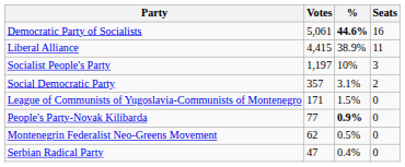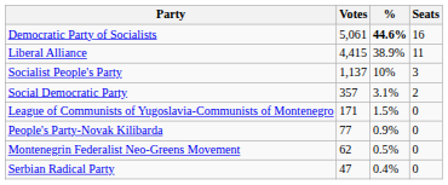Socialist People's Party | Votes: 1,197 -> 1,137
People's Party-Novak Kilibarda | %: bold -> normal
